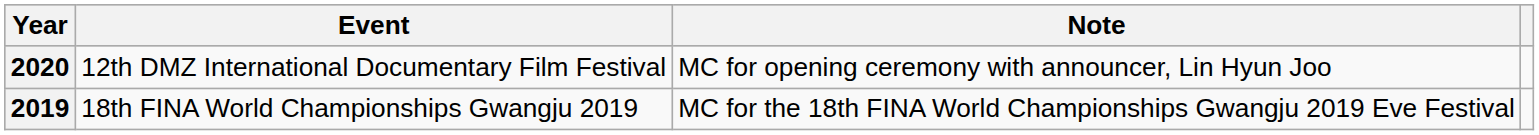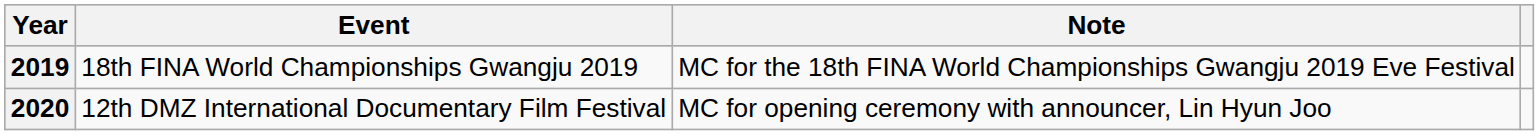rows swapped: 2019 <-> 2020
